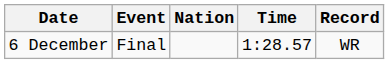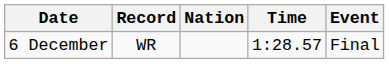columns swapped: Event <-> Record
